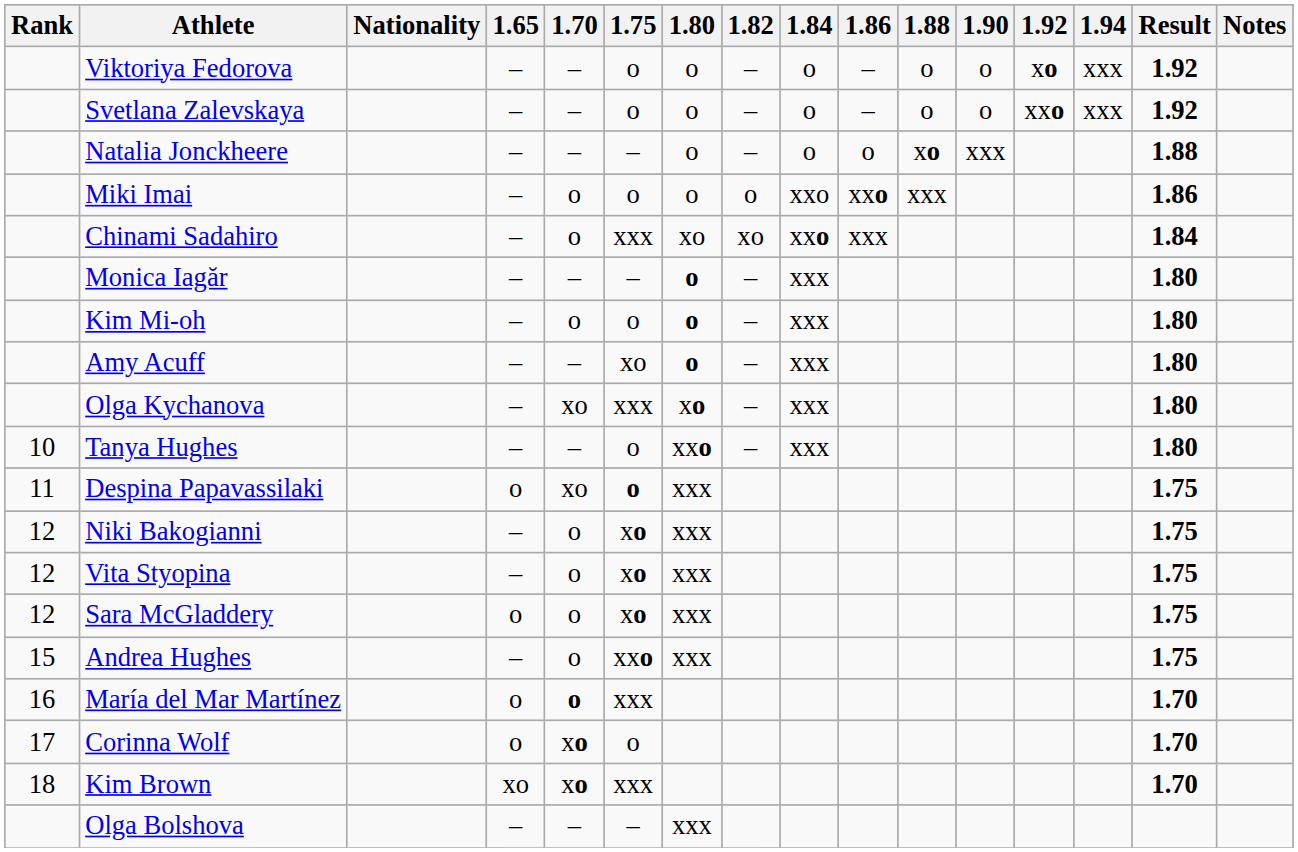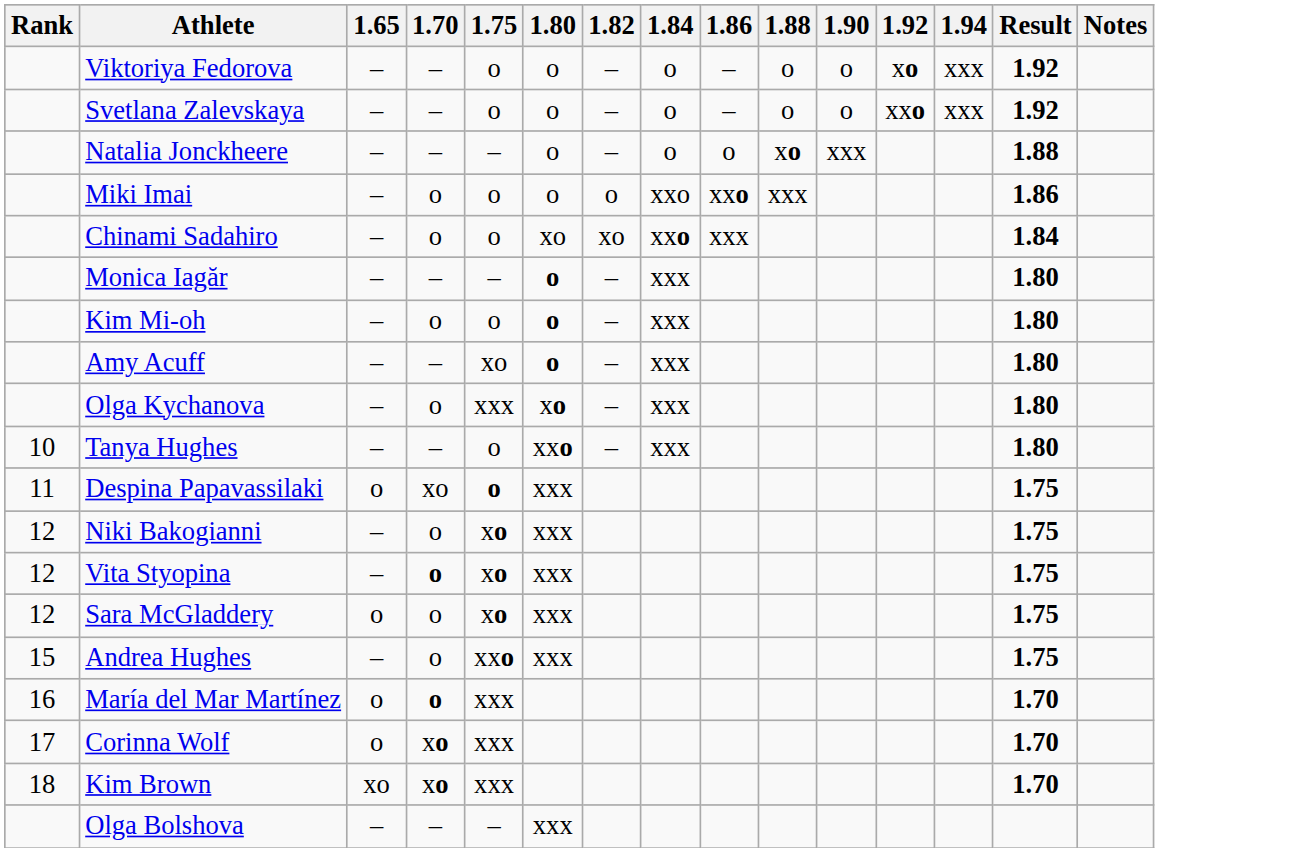- column: Nationality
Chinami Sadahiro | 1.75: xxx -> o
Olga Kychanova | 1.70: xo -> o
Vita Styopina | 1.70: normal -> bold
Corinna Wolf | 1.75: o -> xxx
